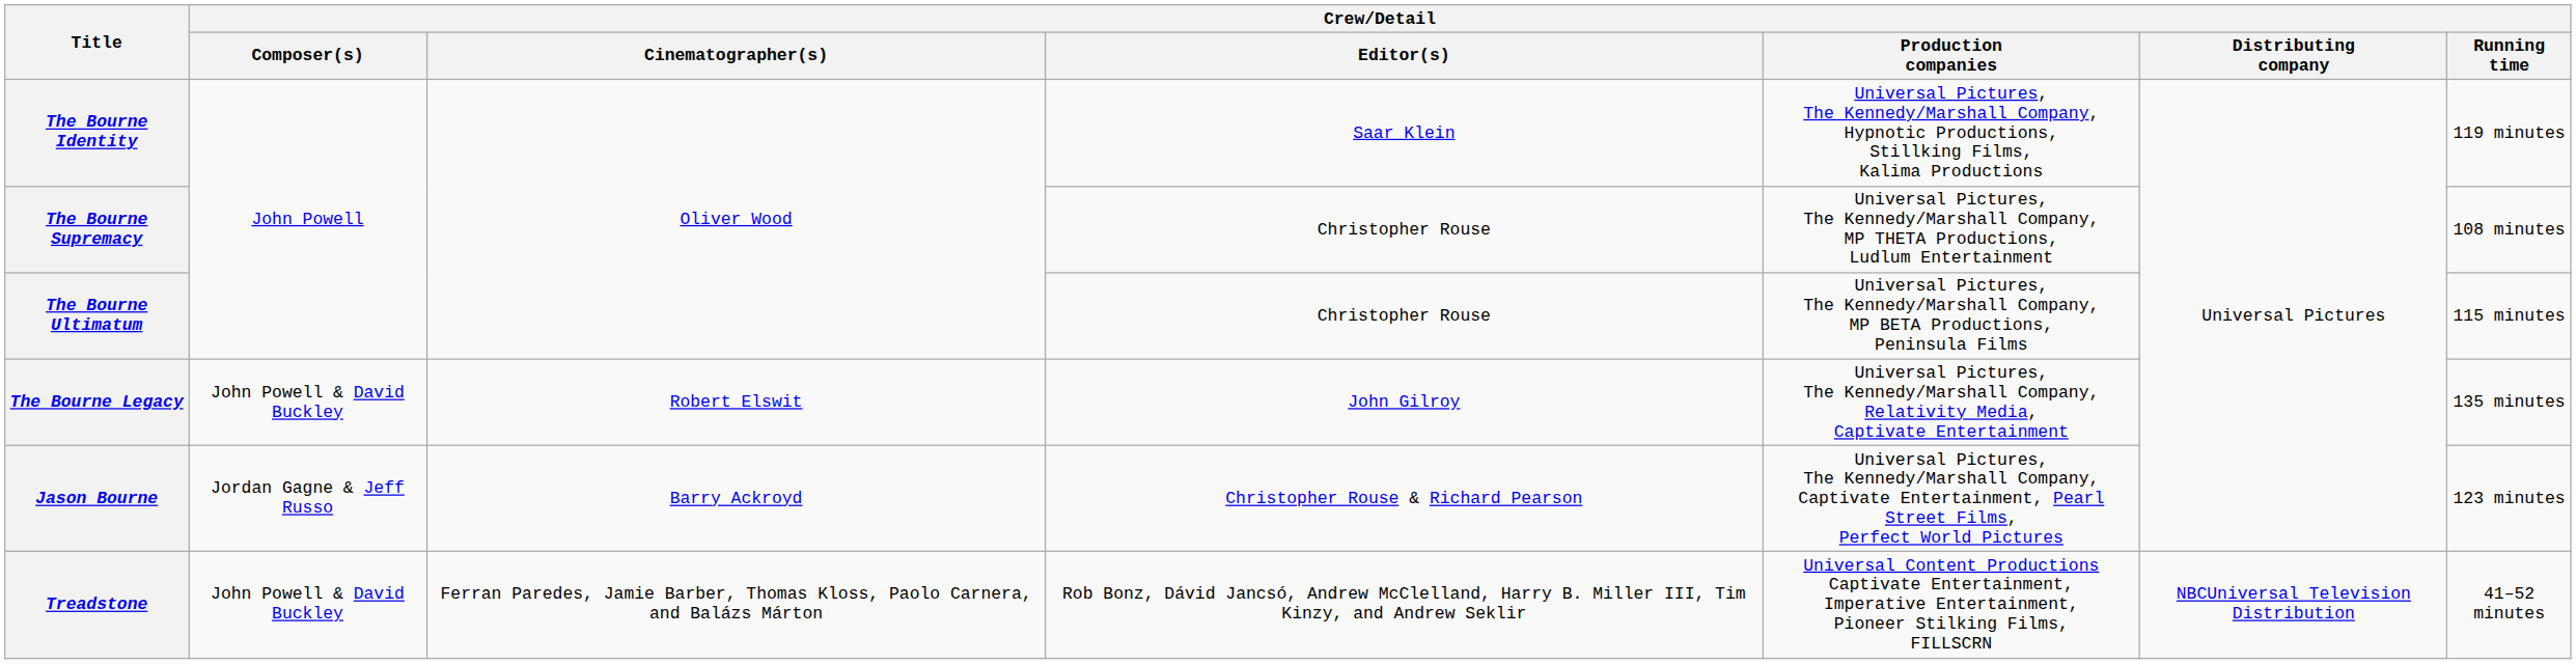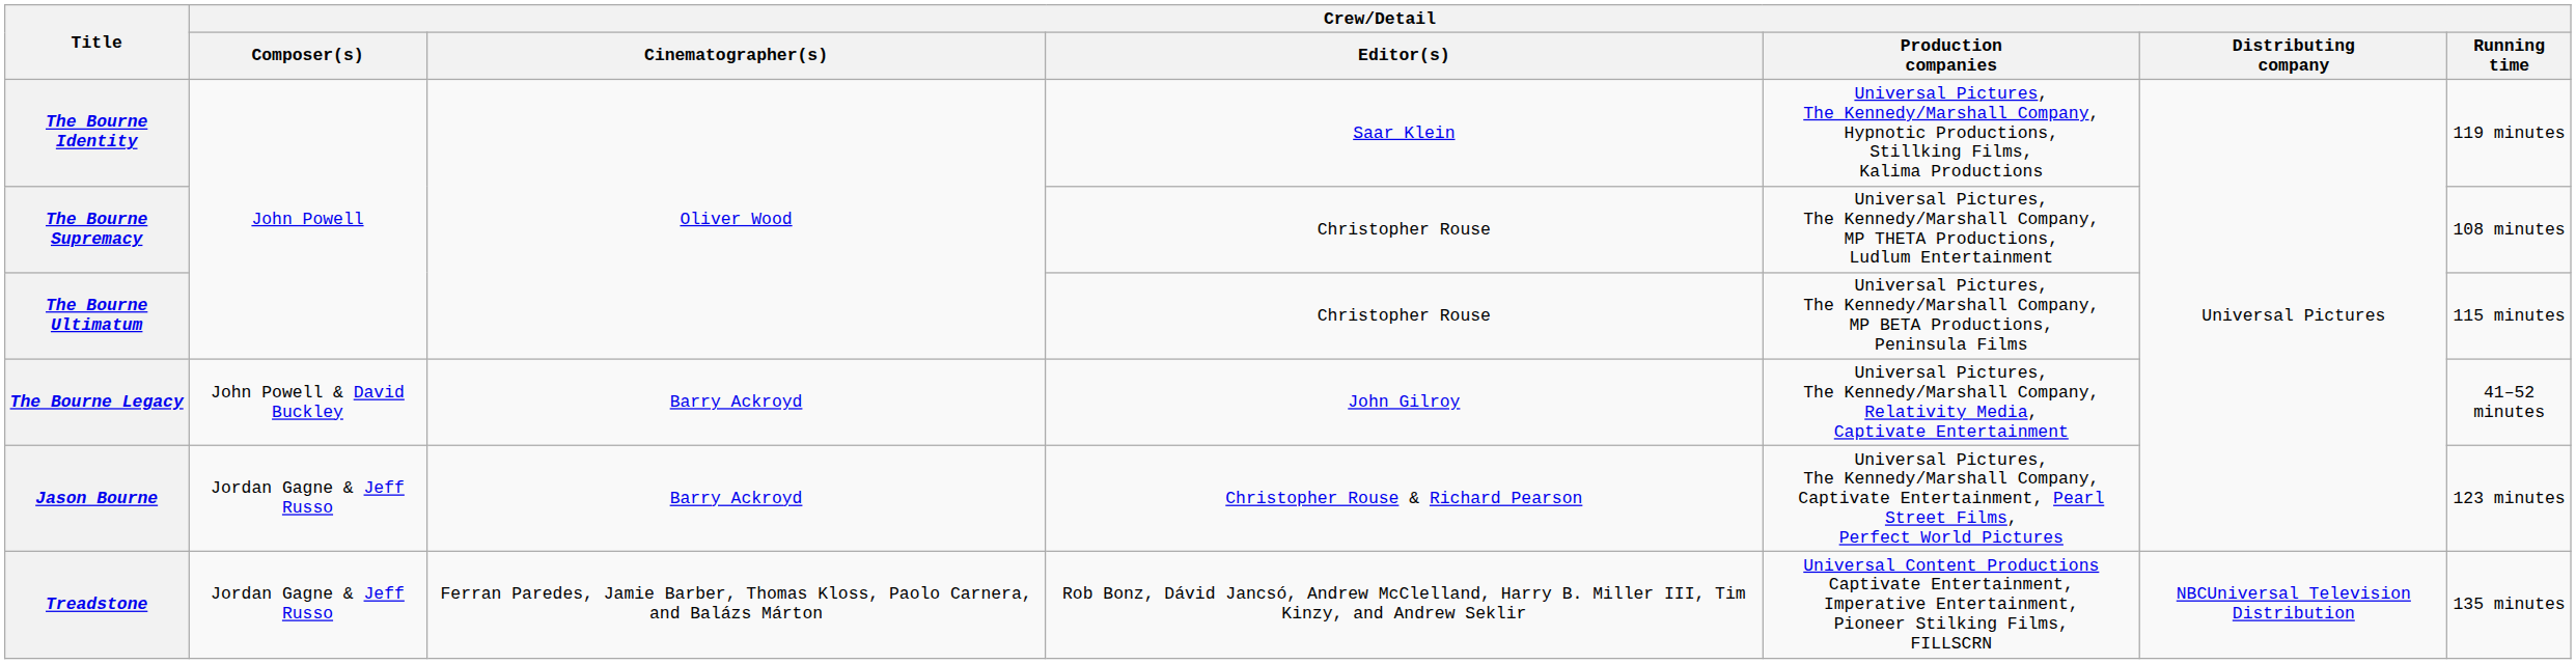The Bourne Legacy | Crew/Detail / Cinematographer(s): Robert Elswit -> Barry Ackroyd
The Bourne Legacy | Crew/Detail / Running time: 135 minutes -> 41–52 minutes
Treadstone | Crew/Detail / Composer(s): John Powell & David Buckley -> Jordan Gagne & Jeff Russo
Treadstone | Crew/Detail / Running time: 41–52 minutes -> 135 minutes
